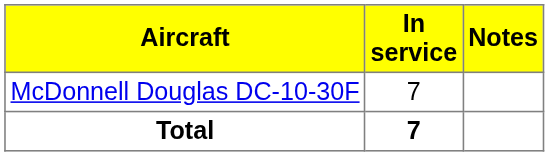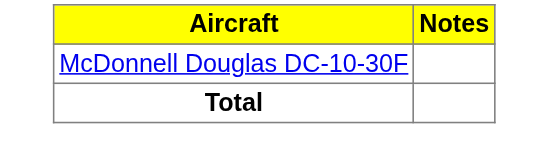- column: In service | 7 | 7
